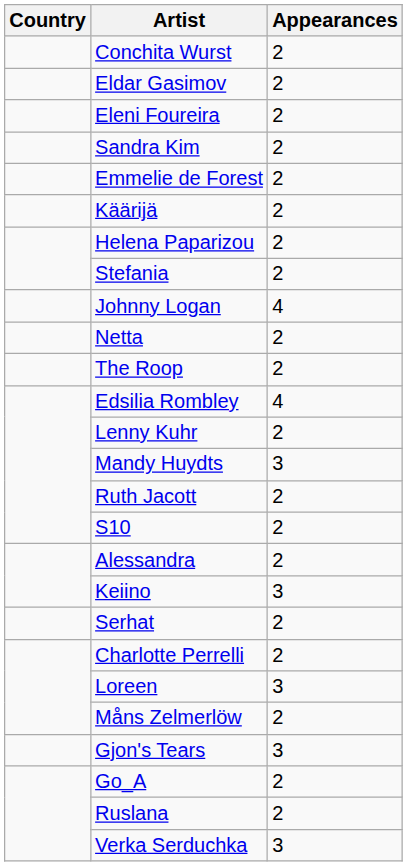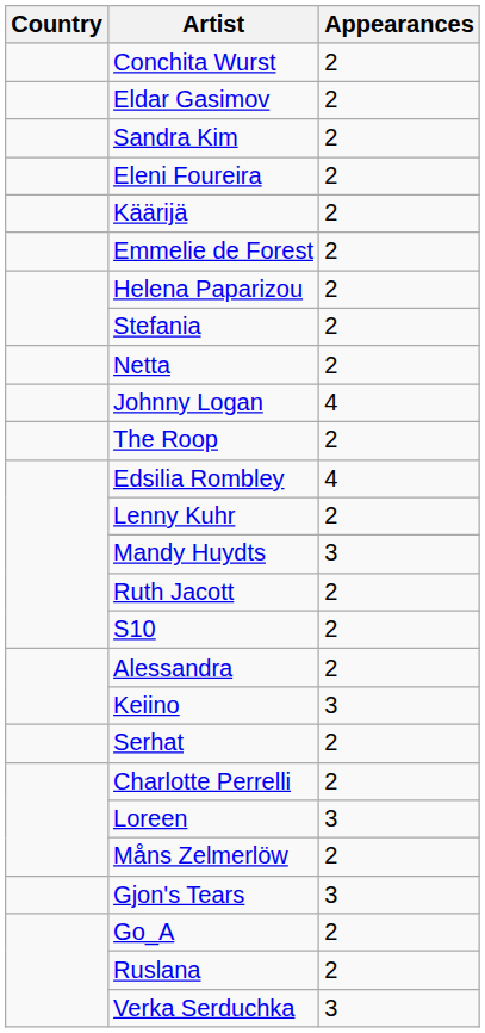rows swapped: Sandra Kim <-> Eleni Foureira
rows swapped: Emmelie de Forest <-> Käärijä
rows swapped: Johnny Logan <-> Netta
